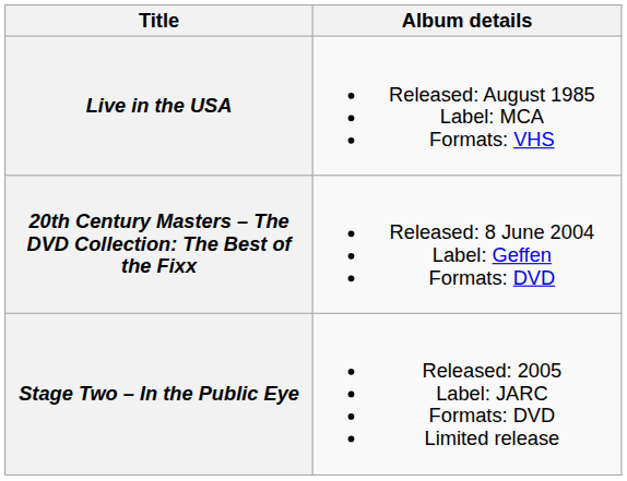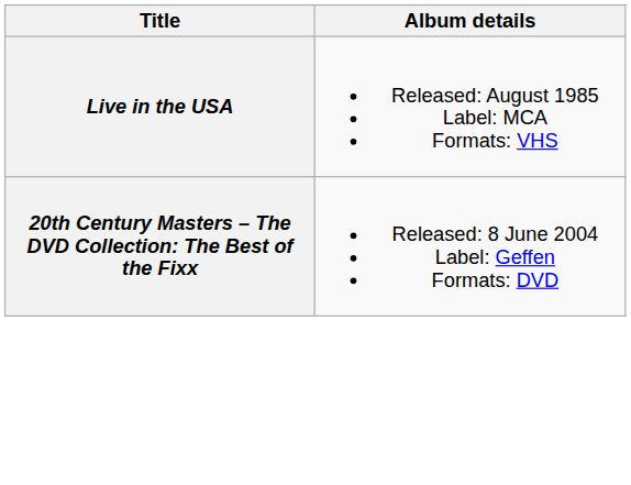- row: Stage Two – In the Public Eye | Released: 2005 Label: JARC Formats: DVD Limited release
